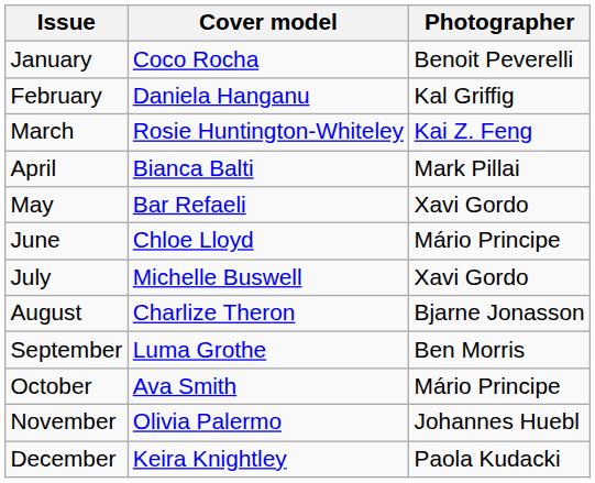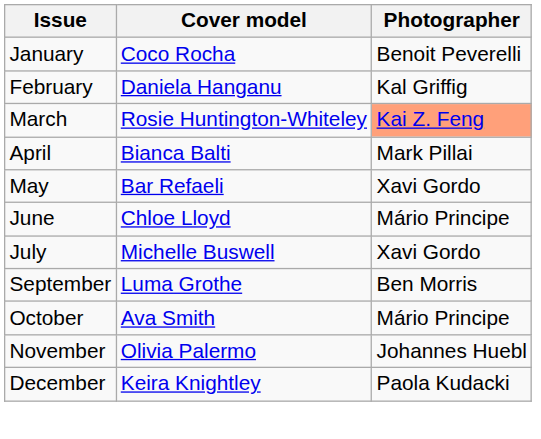March | Photographer: no background -> lightsalmon background
- row: August | Charlize Theron | Bjarne Jonasson
